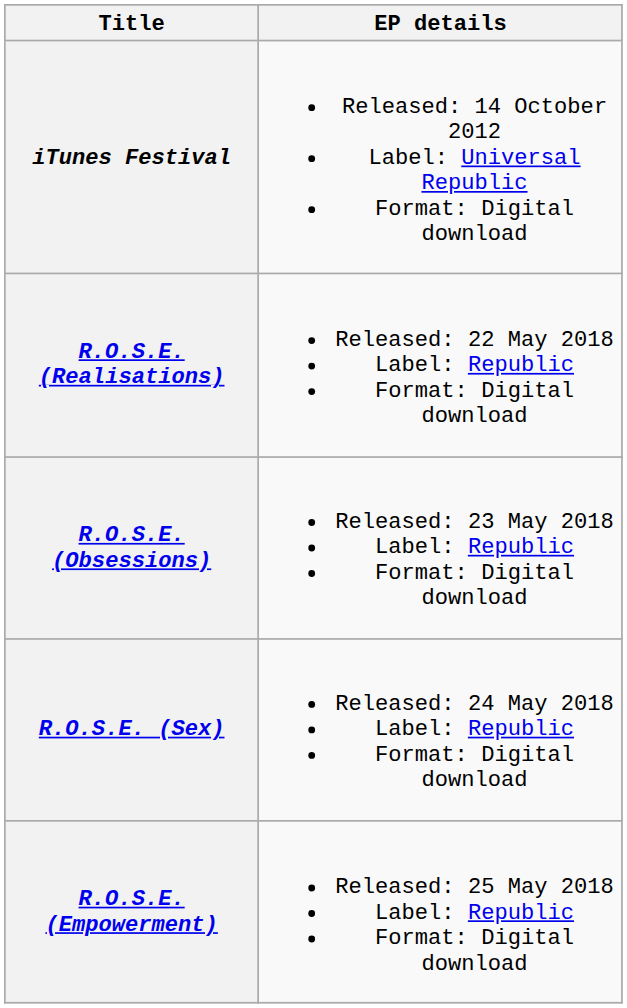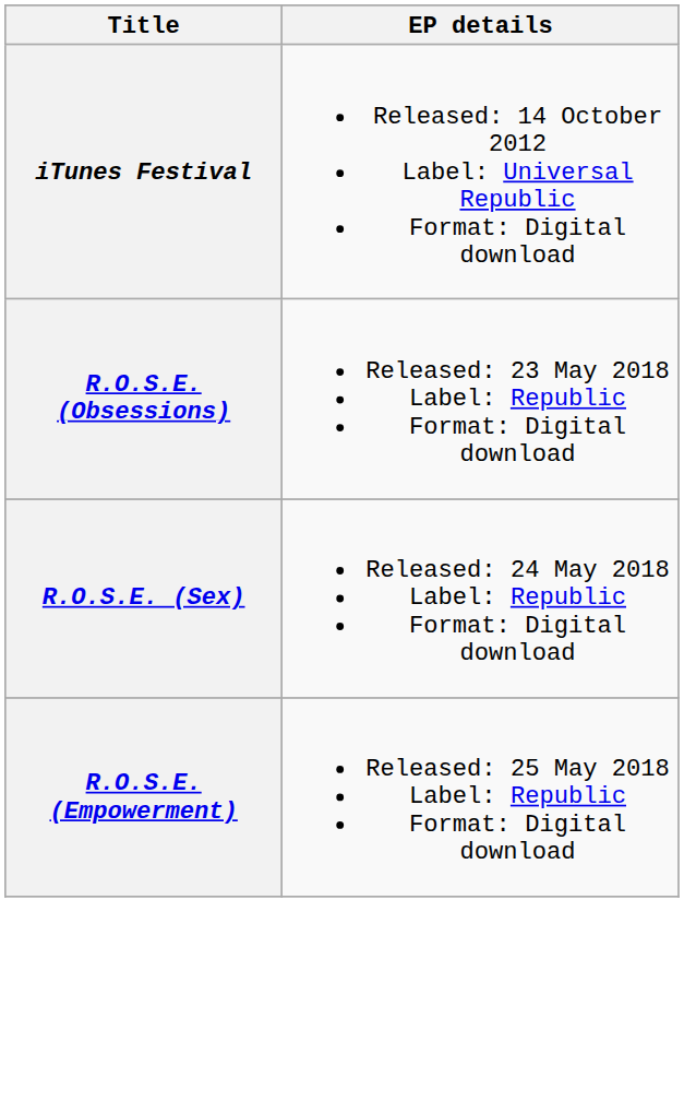- row: R.O.S.E. (Realisations) | Released: 22 May 2018 Label: Republic Format: Digital download
